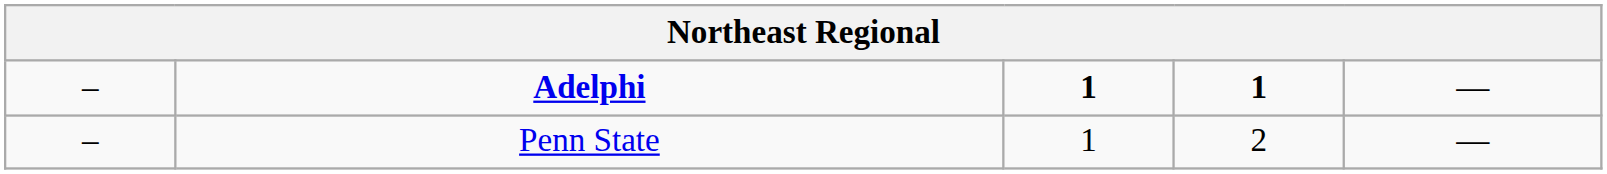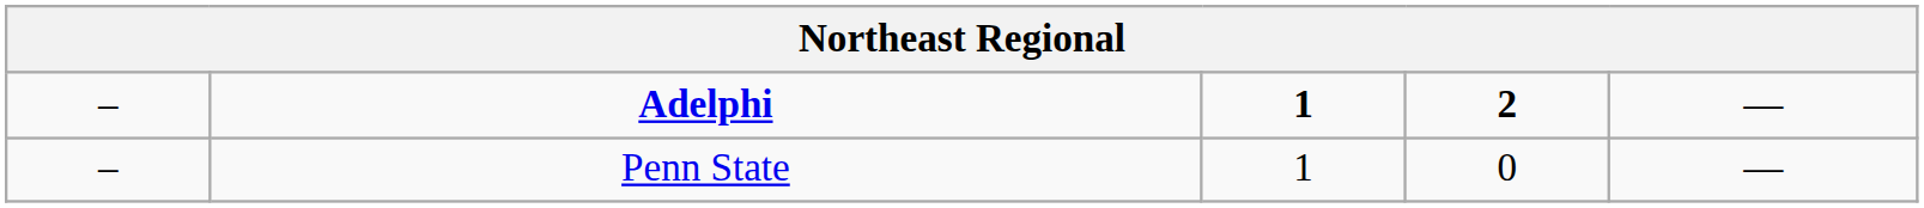Adelphi | column 4: 1 -> 2
Penn State | column 4: 2 -> 0
